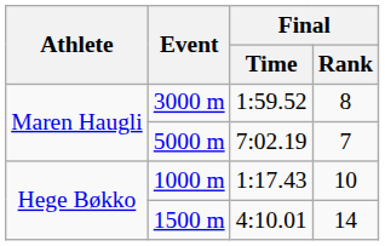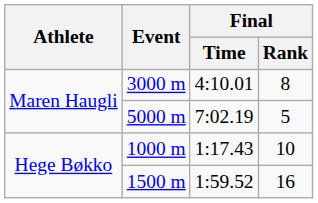3000 m | Final / Time: 1:59.52 -> 4:10.01
5000 m | Final / Rank: 7 -> 5
1500 m | Final / Time: 4:10.01 -> 1:59.52
1500 m | Final / Rank: 14 -> 16
